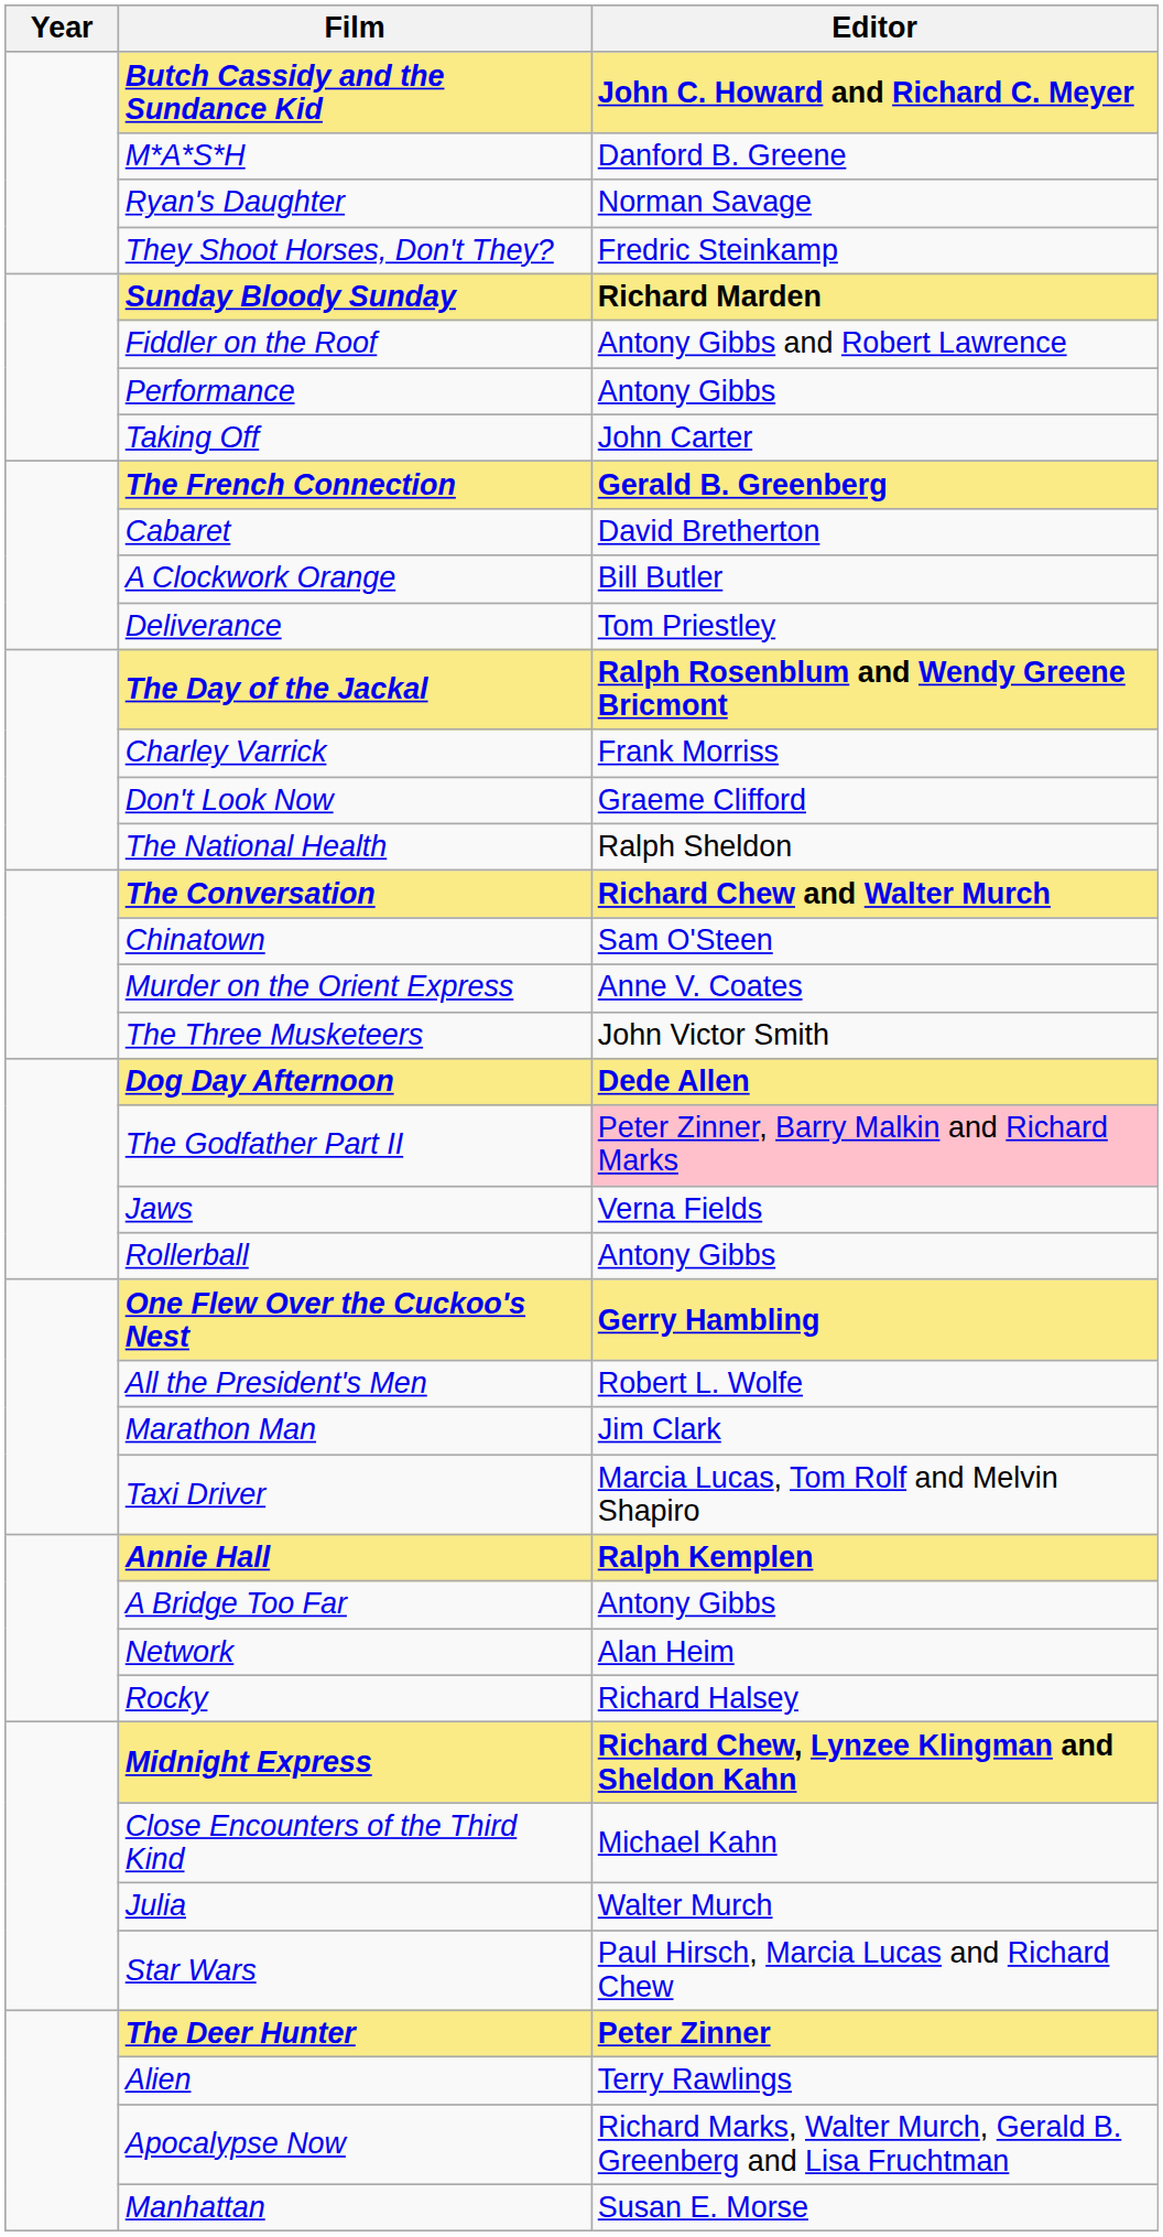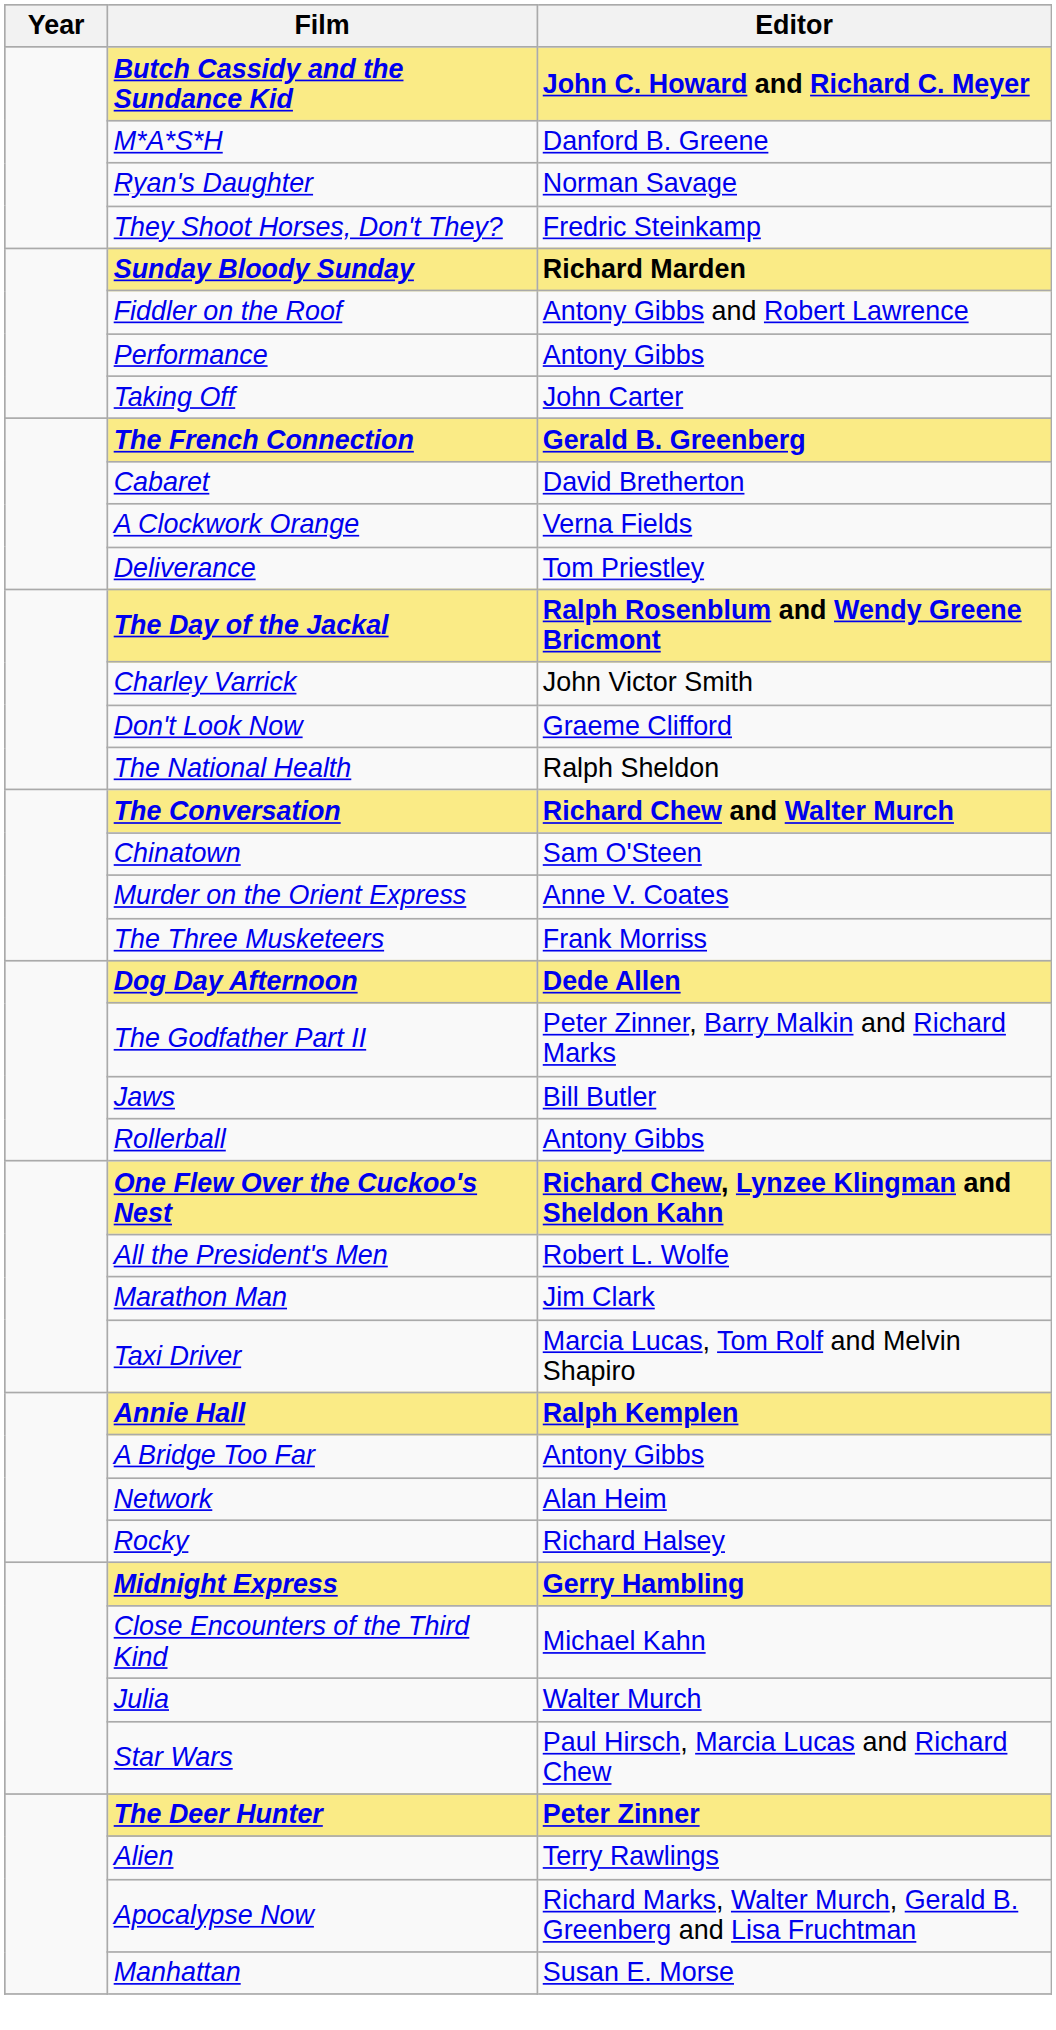A Clockwork Orange | Editor: Bill Butler -> Verna Fields
Charley Varrick | Editor: Frank Morriss -> John Victor Smith
The Three Musketeers | Editor: John Victor Smith -> Frank Morriss
The Godfather Part II | Editor: pink background -> no background
Jaws | Editor: Verna Fields -> Bill Butler
One Flew Over the Cuckoo's Nest | Editor: Gerry Hambling -> Richard Chew, Lynzee Klingman and Sheldon Kahn
Midnight Express | Editor: Richard Chew, Lynzee Klingman and Sheldon Kahn -> Gerry Hambling
